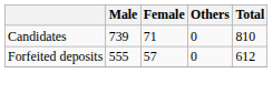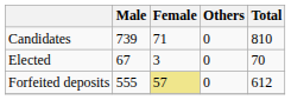+ row: Elected | 67 | 3 | 0 | 70
Forfeited deposits | Female: no background -> khaki background
